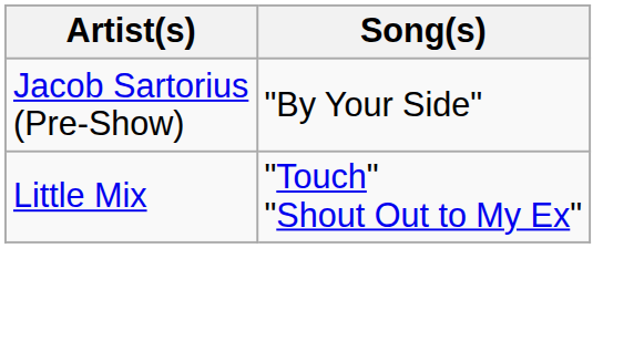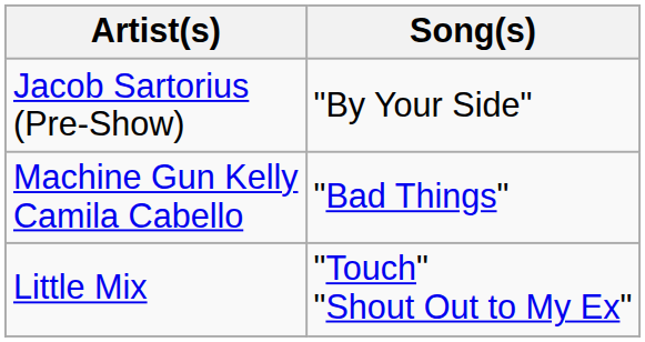+ row: Machine Gun Kelly Camila Cabello | "Bad Things"
